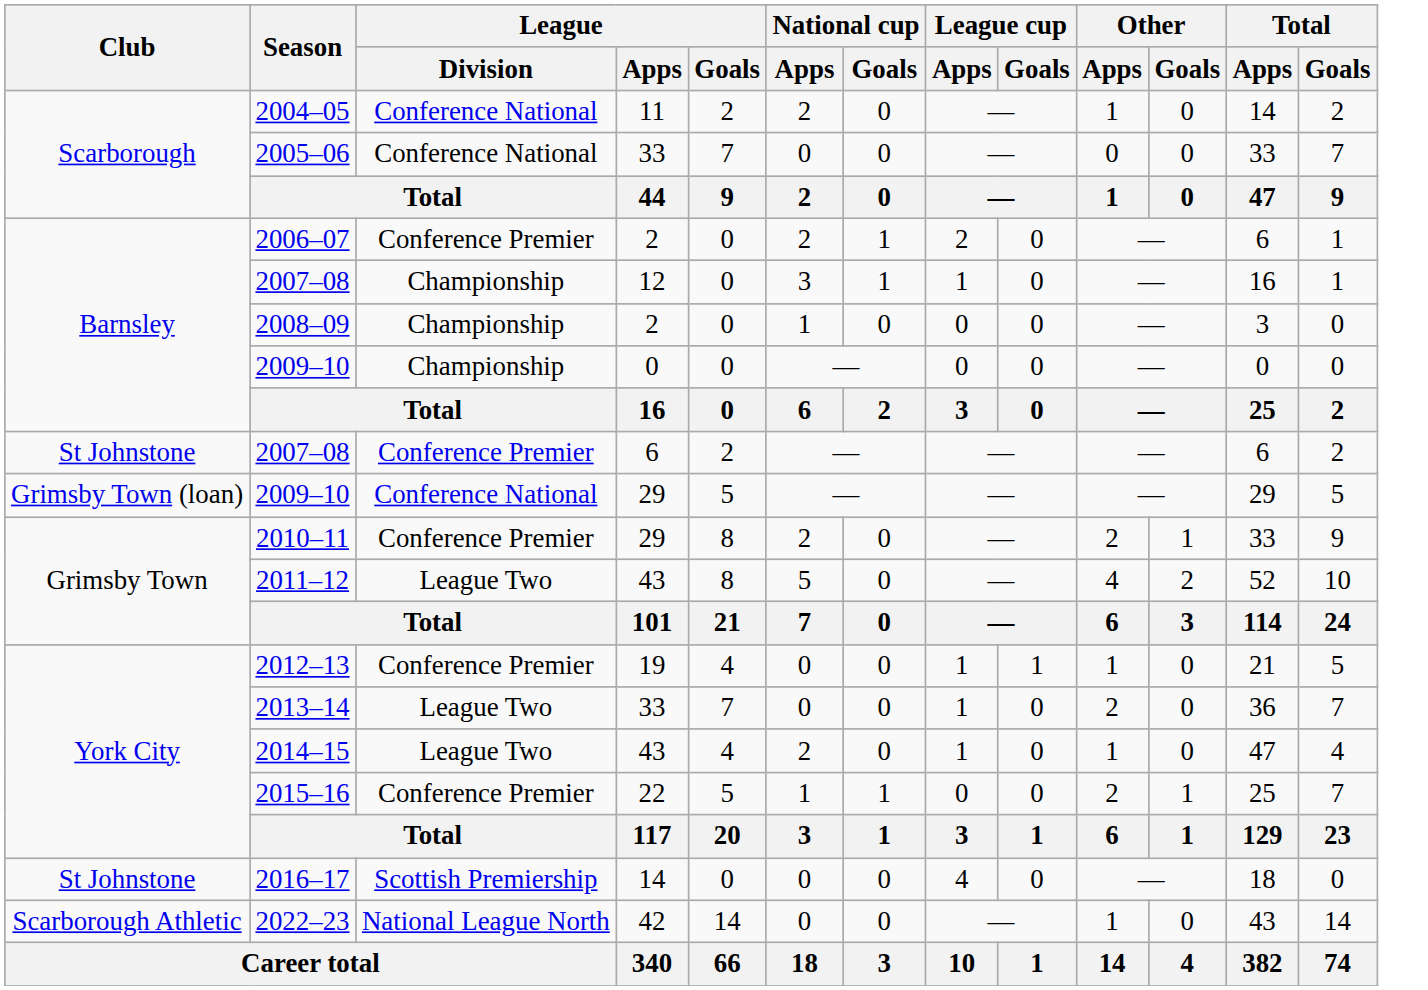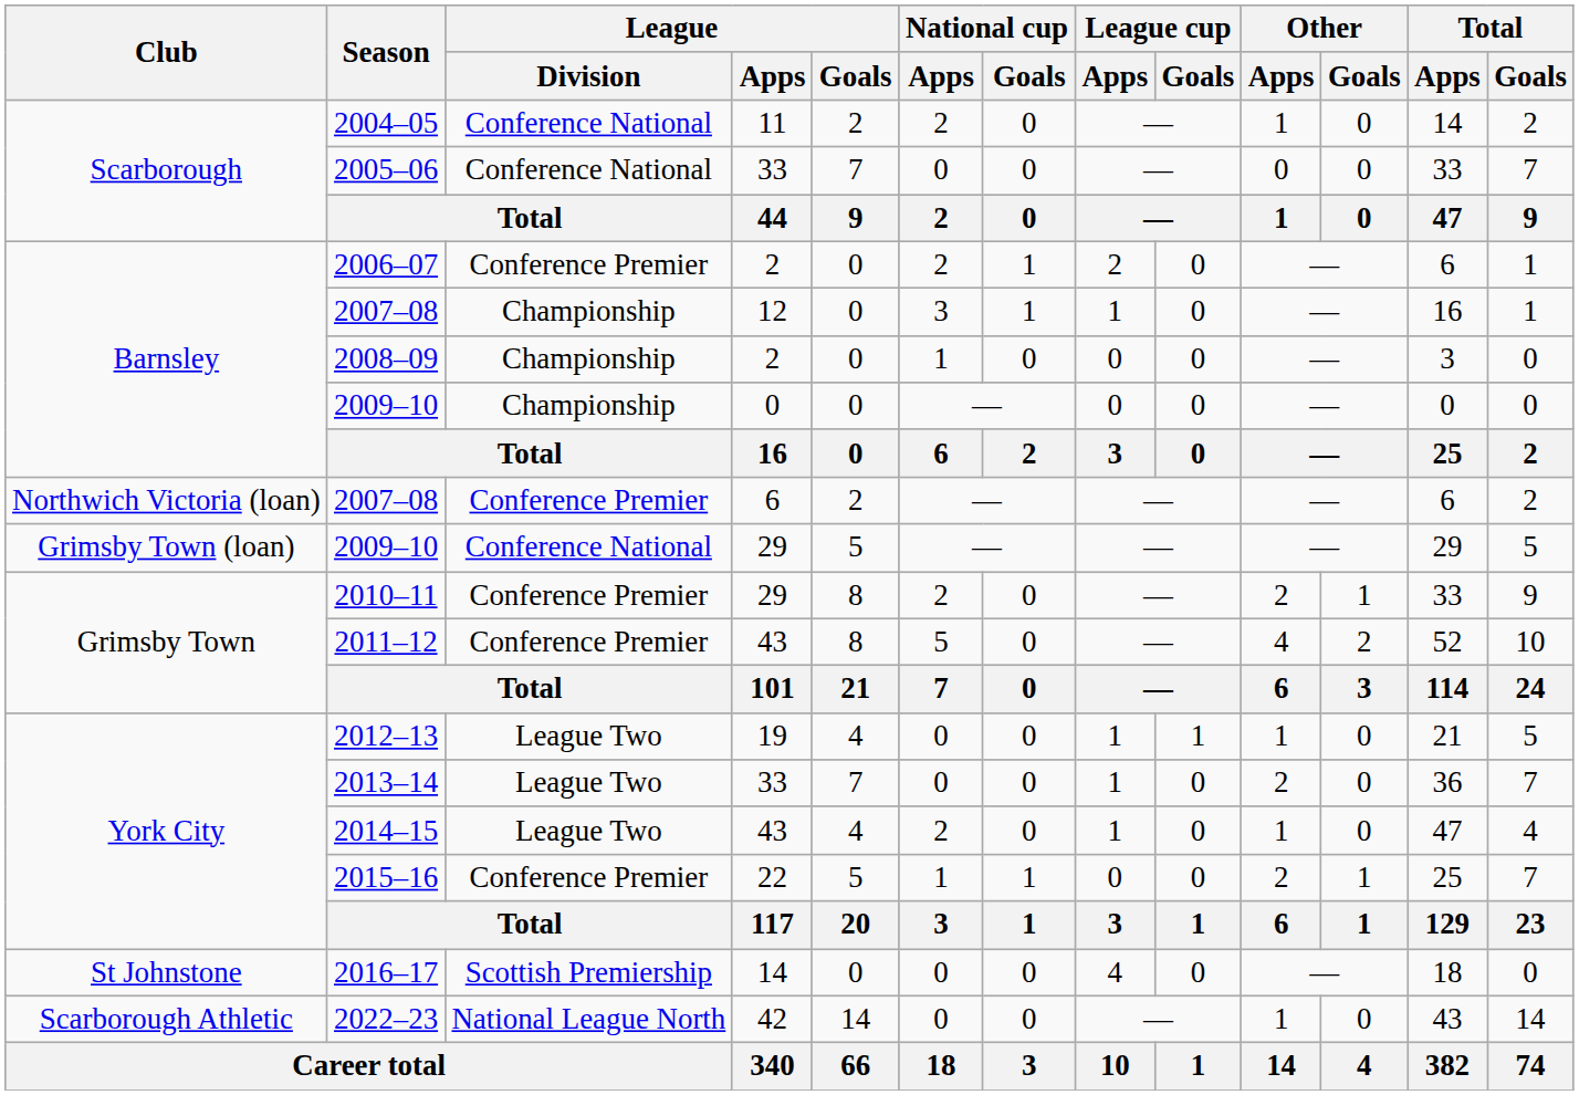2007–08 / 6 | Club: St Johnstone -> Northwich Victoria (loan)
2011–12 | League / Division: League Two -> Conference Premier
2012–13 | League / Division: Conference Premier -> League Two
